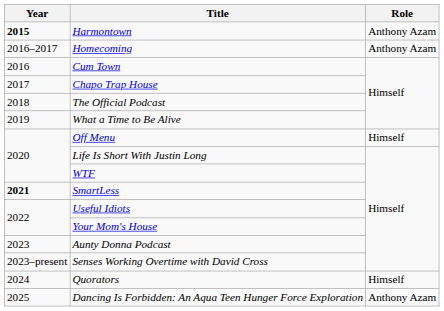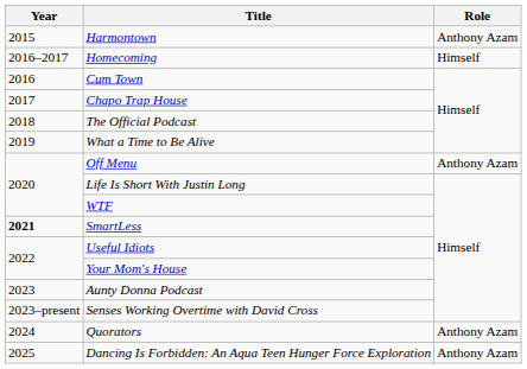Harmontown | Year: bold -> normal
Homecoming | Role: Anthony Azam -> Himself
Off Menu | Role: Himself -> Anthony Azam
Quorators | Role: Himself -> Anthony Azam
